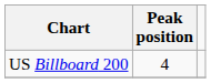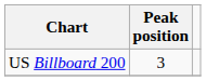US Billboard 200 | Peak position: 4 -> 3
